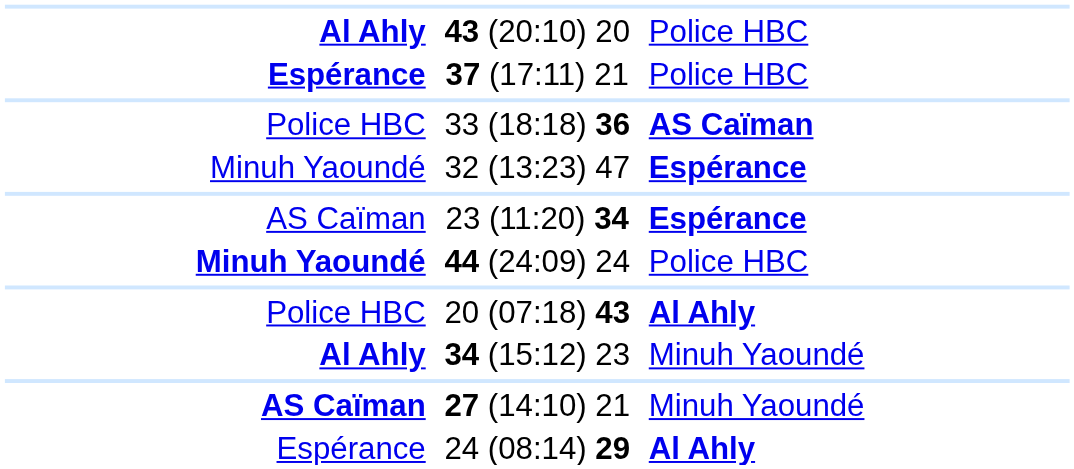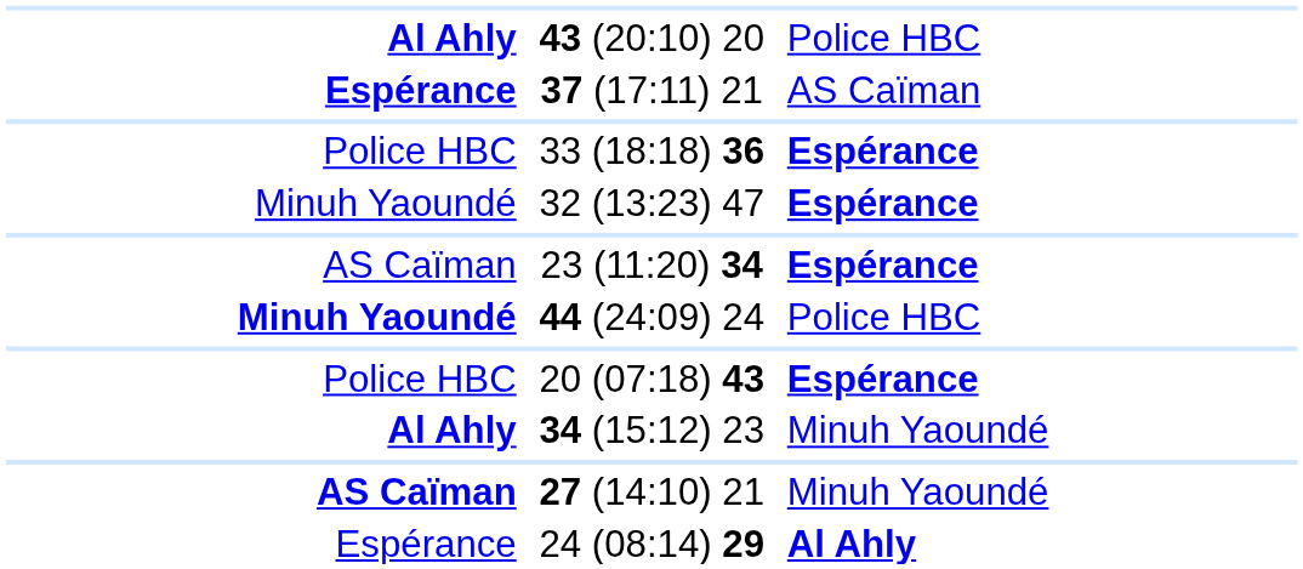37 (17:11) 21 | column 3: Police HBC -> AS Caïman
33 (18:18) 36 | column 3: AS Caïman -> Espérance
20 (07:18) 43 | column 3: Al Ahly -> Espérance
